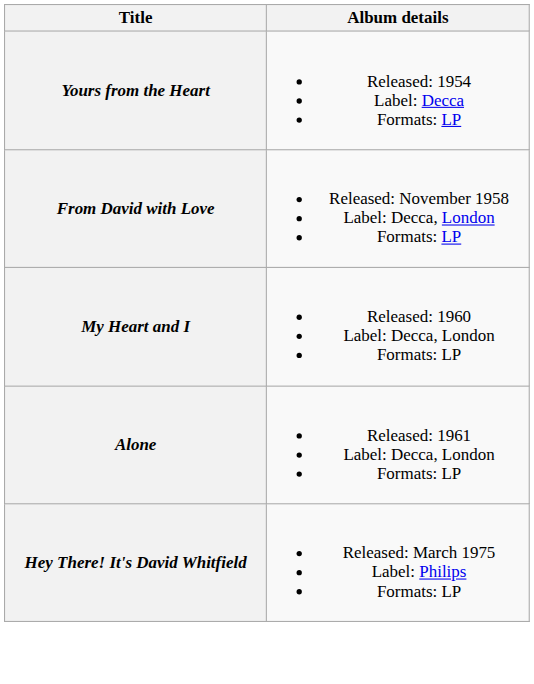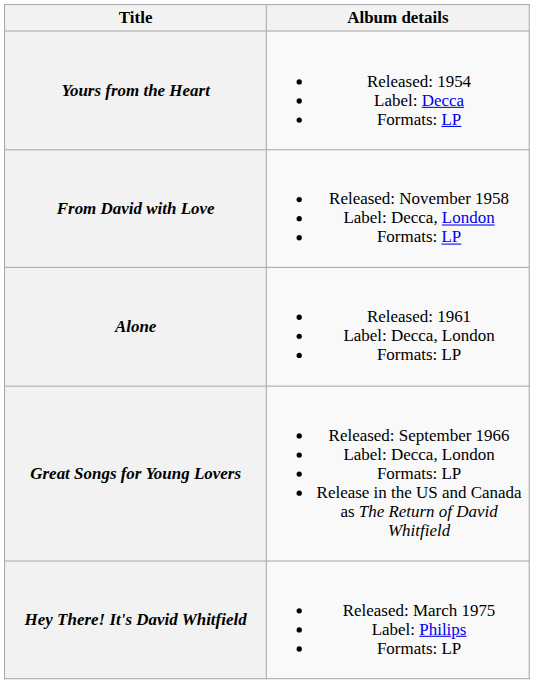- row: My Heart and I | Released: 1960 Label: Decca, London Formats: LP
+ row: Great Songs for Young Lovers | Released: September 1966 Label: Decca, London Formats: LP Release in the US and Canada as The Return of David Whitfield
